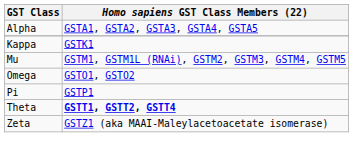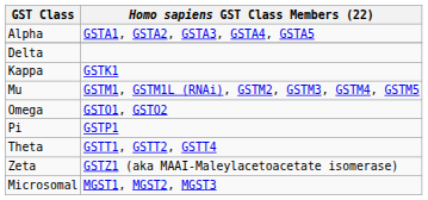+ row: Delta
Theta | Homo sapiens GST Class Members (22): bold -> normal
+ row: Microsomal | MGST1, MGST2, MGST3
